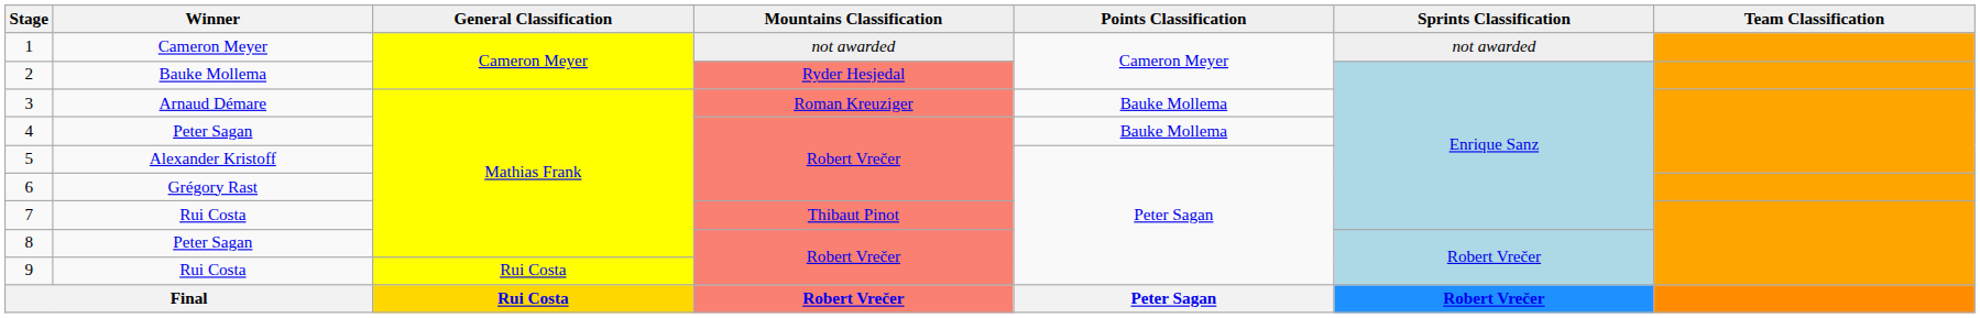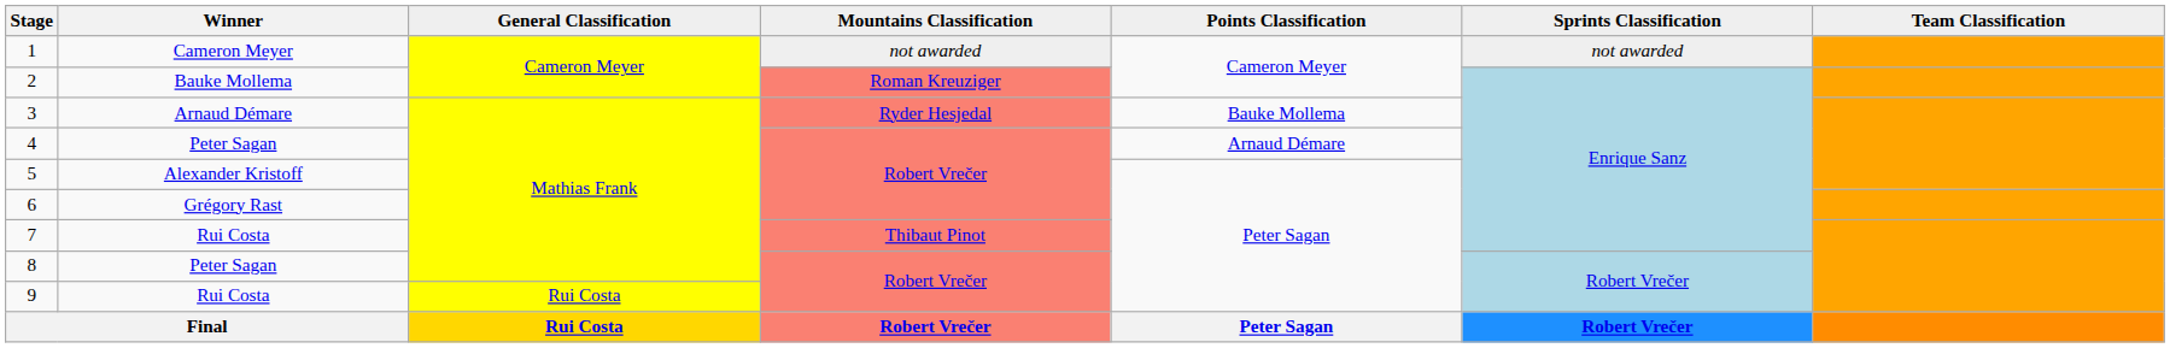2 | Mountains Classification: Ryder Hesjedal -> Roman Kreuziger
3 | Mountains Classification: Roman Kreuziger -> Ryder Hesjedal
4 | Points Classification: Bauke Mollema -> Arnaud Démare
